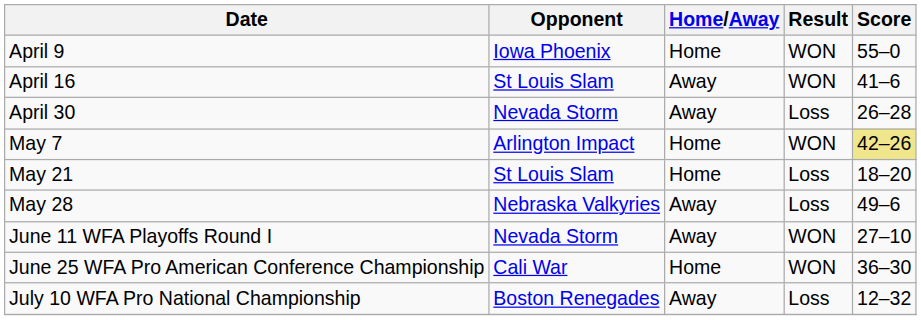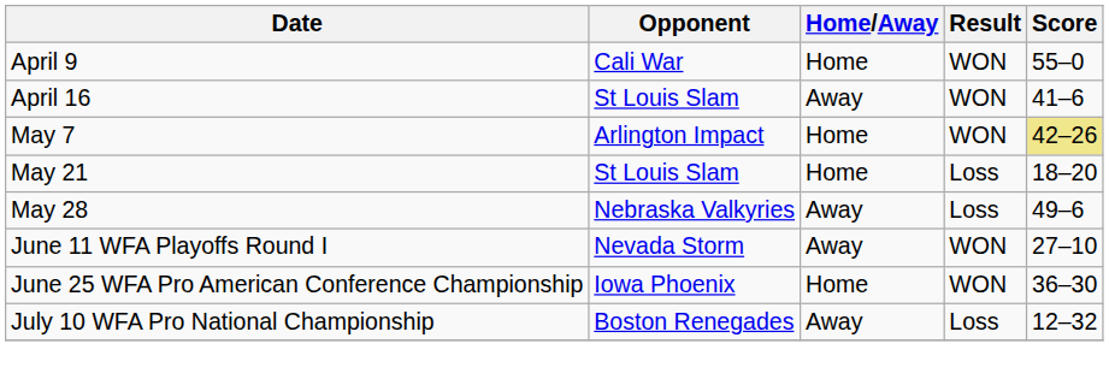April 9 | Opponent: Iowa Phoenix -> Cali War
- row: April 30 | Nevada Storm | Away | Loss | 26–28
June 25 WFA Pro American Conference Championship | Opponent: Cali War -> Iowa Phoenix
